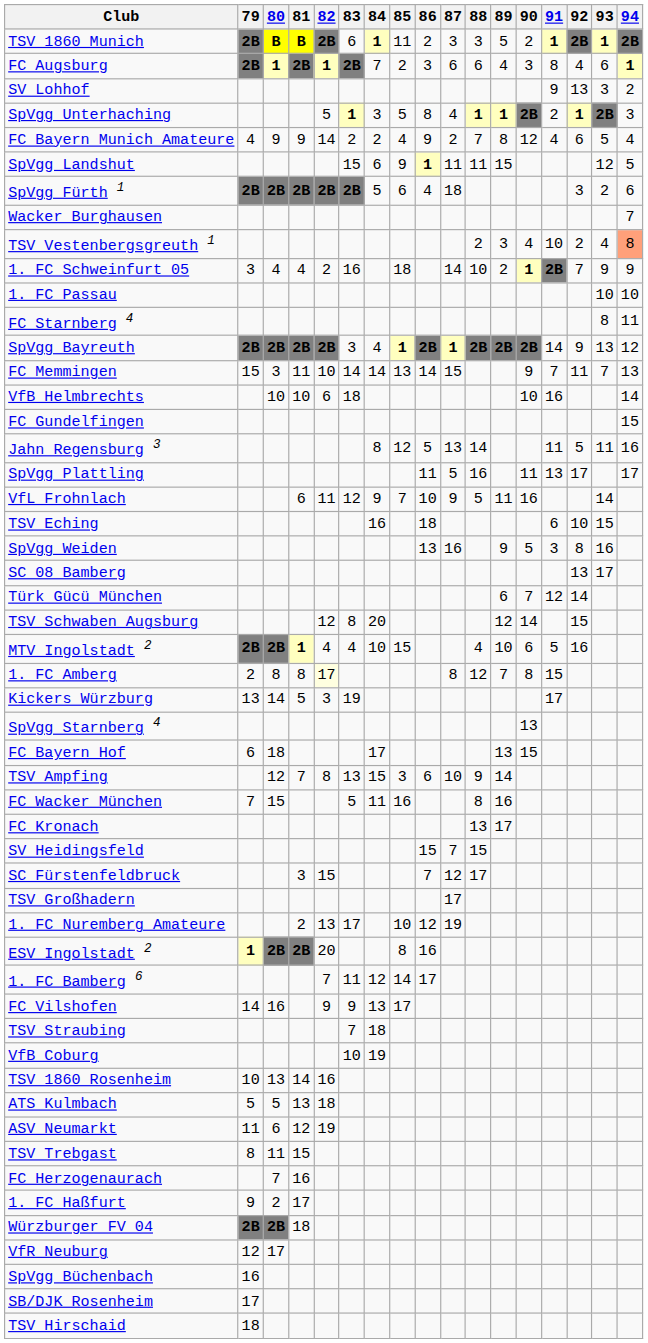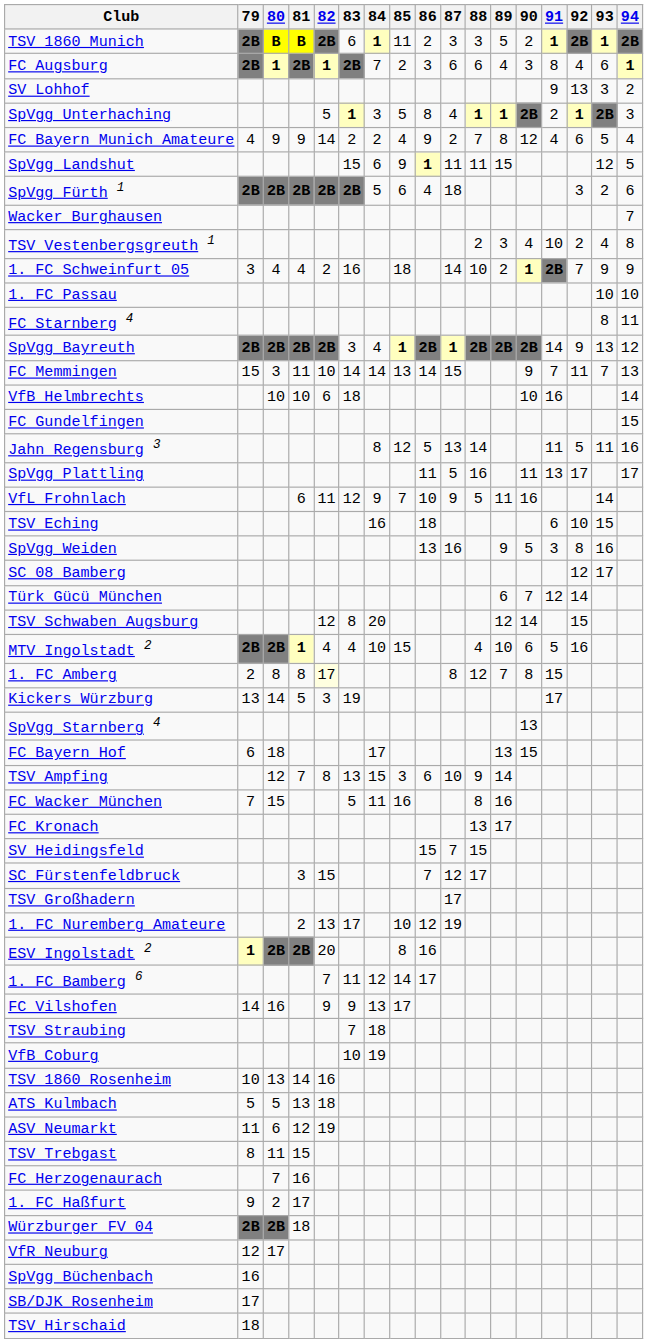TSV Vestenbergsgreuth 1 | 94: lightsalmon background -> no background
SC 08 Bamberg | 92: 13 -> 12
